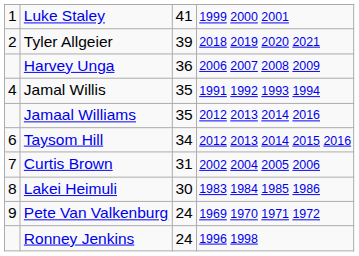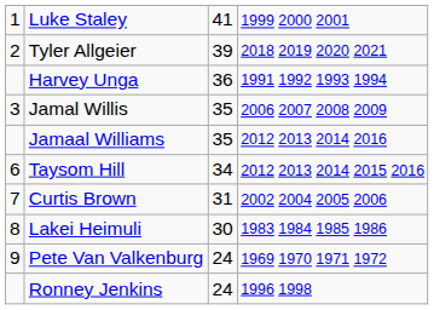Harvey Unga | column 4: 2006 2007 2008 2009 -> 1991 1992 1993 1994
Jamal Willis | column 1: 4 -> 3
Jamal Willis | column 4: 1991 1992 1993 1994 -> 2006 2007 2008 2009
